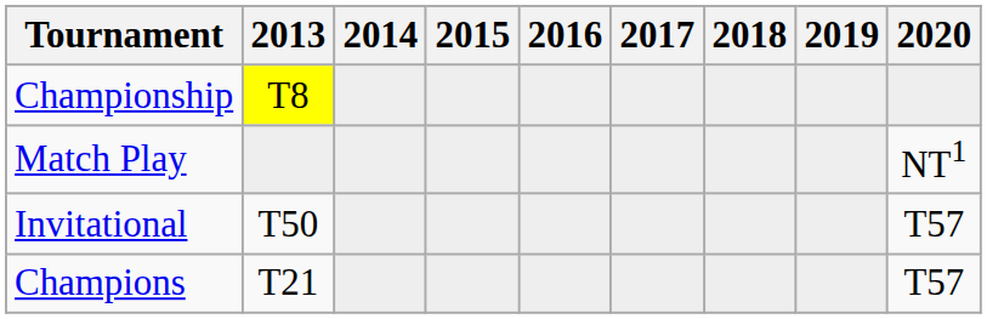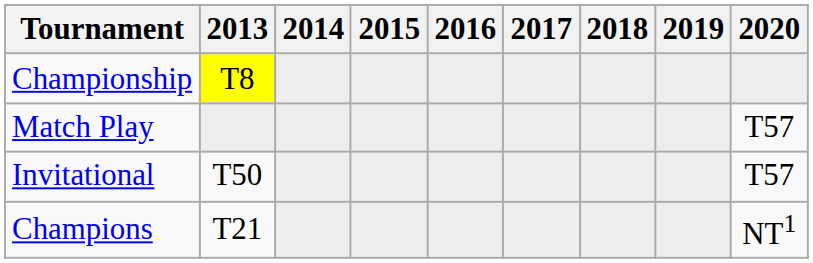Match Play | 2020: NT1 -> T57
Champions | 2020: T57 -> NT1
